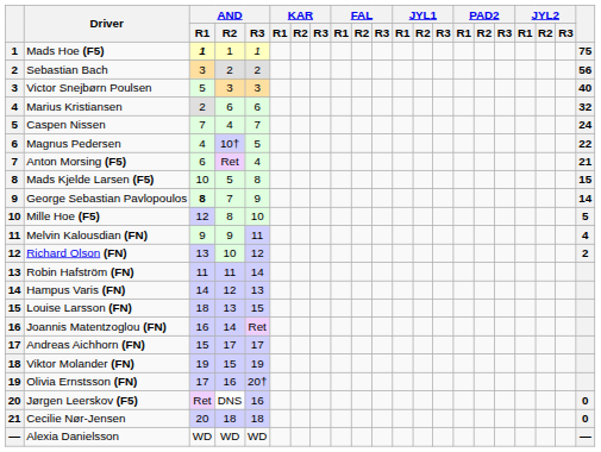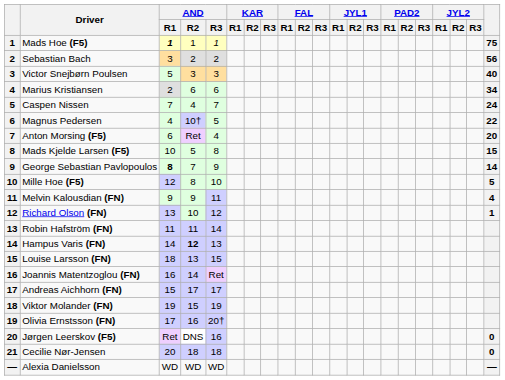Marius Kristiansen | column 21: 32 -> 34
Anton Morsing (F5) | column 21: 21 -> 20
Richard Olson (FN) | column 21: 2 -> 1
Hampus Varis (FN) | AND / R2: normal -> bold
